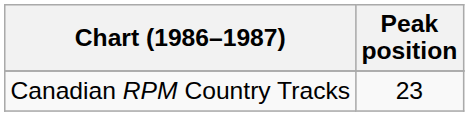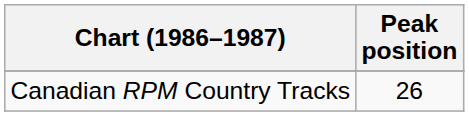Canadian RPM Country Tracks | Peak position: 23 -> 26
